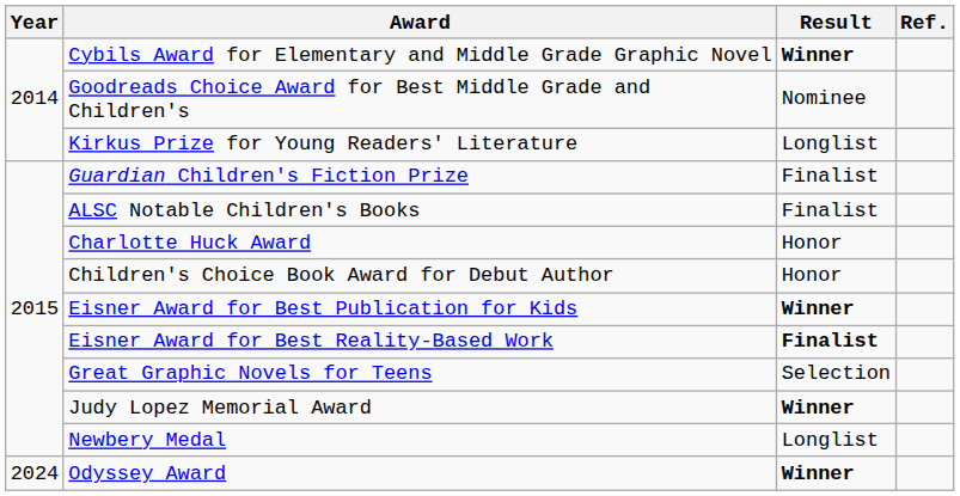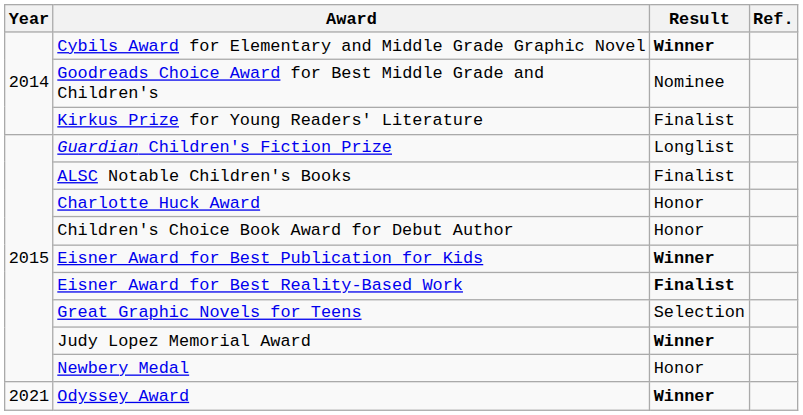Kirkus Prize for Young Readers' Literature | Result: Longlist -> Finalist
Guardian Children's Fiction Prize | Result: Finalist -> Longlist
Newbery Medal | Result: Longlist -> Honor
Odyssey Award | Year: 2024 -> 2021
